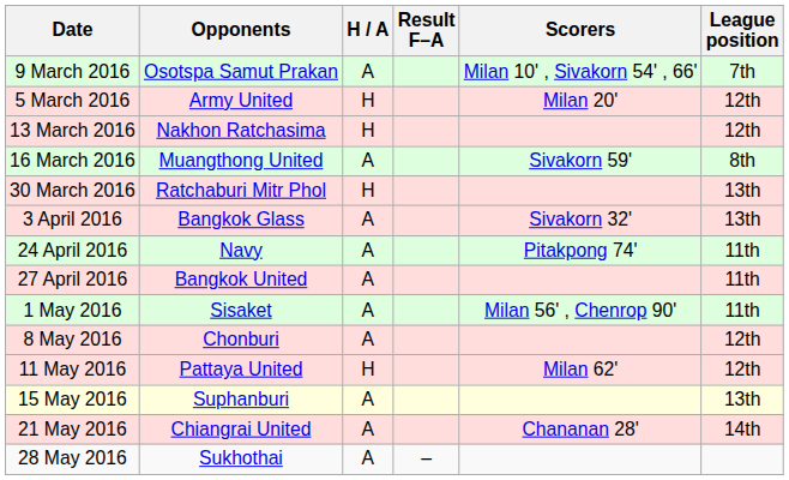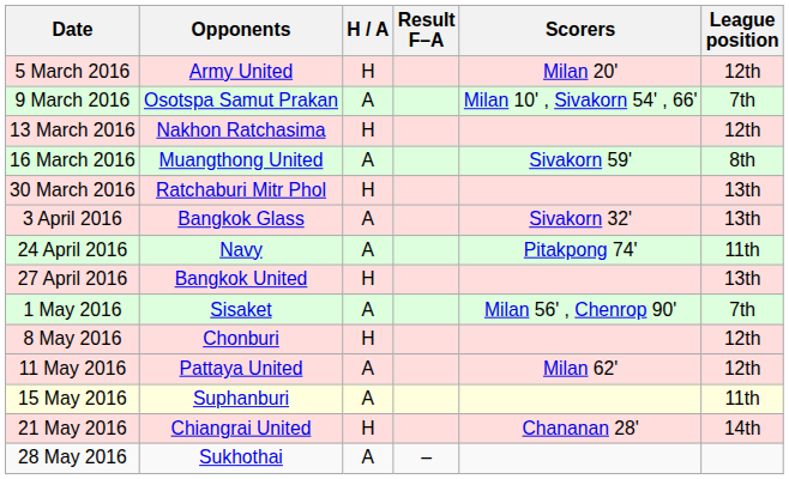rows swapped: 5 March 2016 <-> 9 March 2016
27 April 2016 | H / A: A -> H
27 April 2016 | League position: 11th -> 13th
1 May 2016 | League position: 11th -> 7th
8 May 2016 | H / A: A -> H
11 May 2016 | H / A: H -> A
15 May 2016 | League position: 13th -> 11th
21 May 2016 | H / A: A -> H
